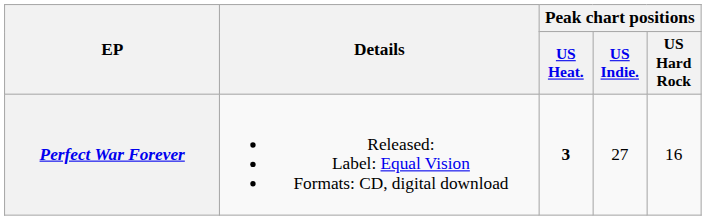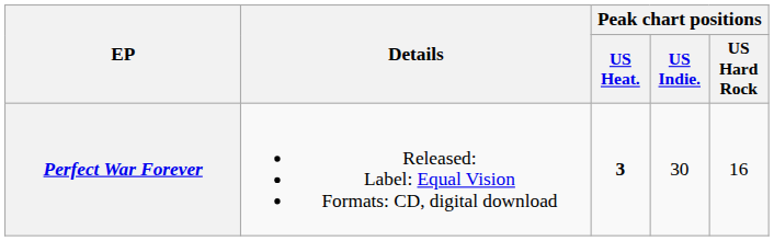Perfect War Forever | Peak chart positions / US Indie.: 27 -> 30
